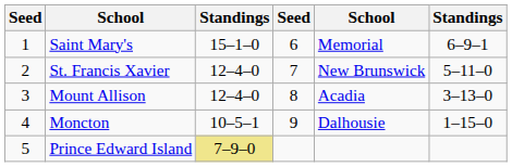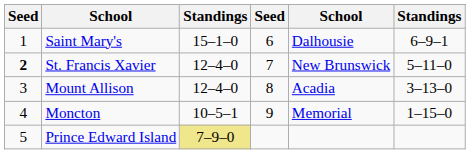Saint Mary's | column 5: Memorial -> Dalhousie
St. Francis Xavier | column 1: normal -> bold
Moncton | column 5: Dalhousie -> Memorial
